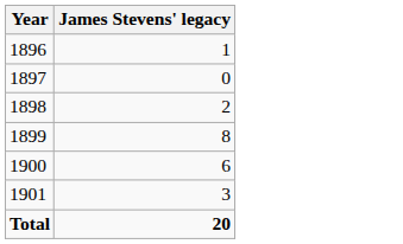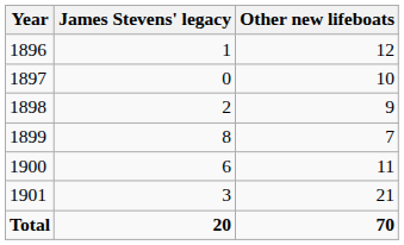+ column: Other new lifeboats | 12 | 10 | 9 | 7 | 11 | 21 | 70
